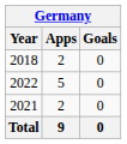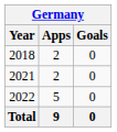rows swapped: 2021 <-> 2022
